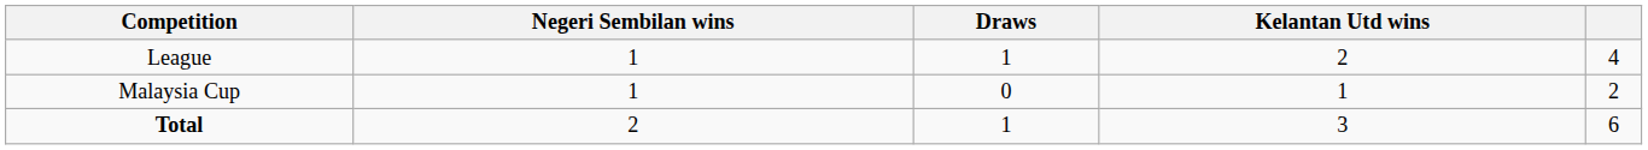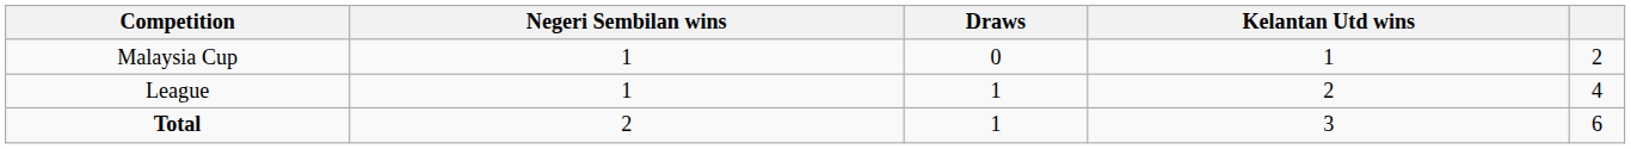rows swapped: League <-> Malaysia Cup
